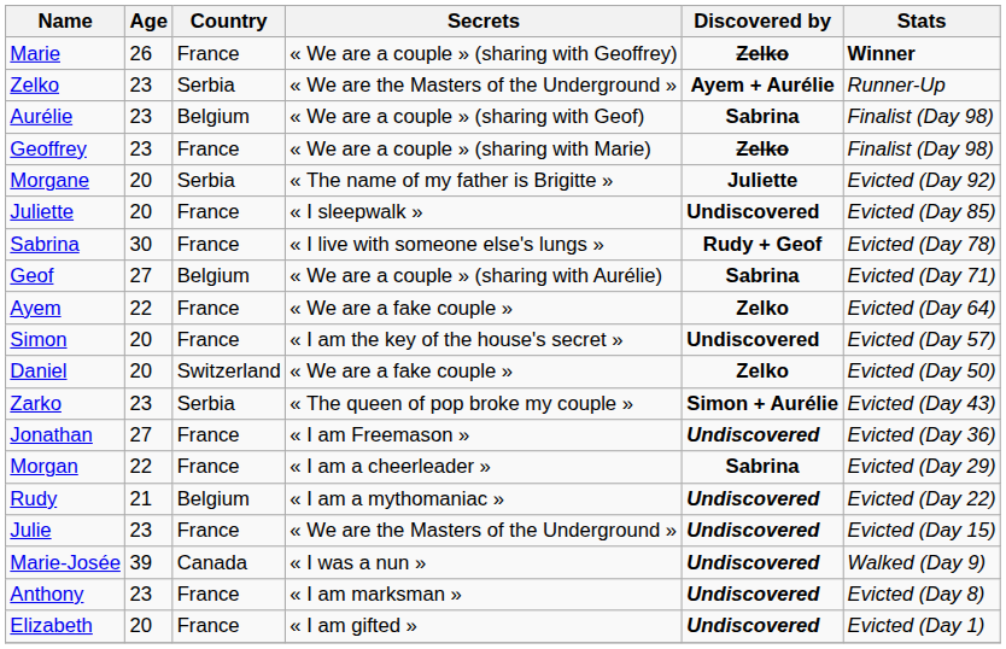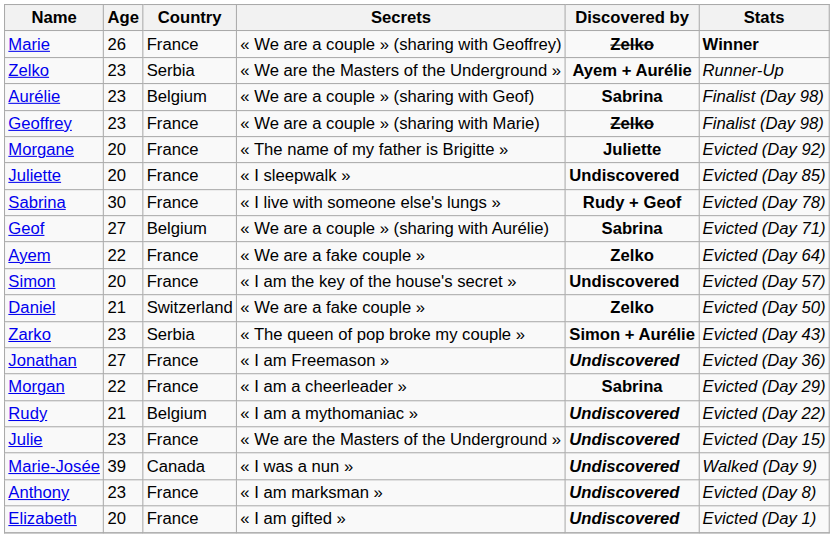Morgane | Country: Serbia -> France
Daniel | Age: 20 -> 21
